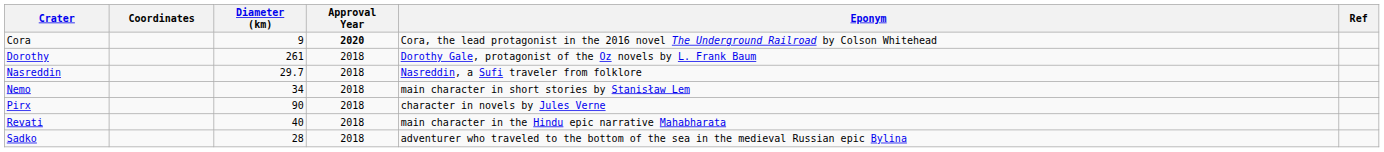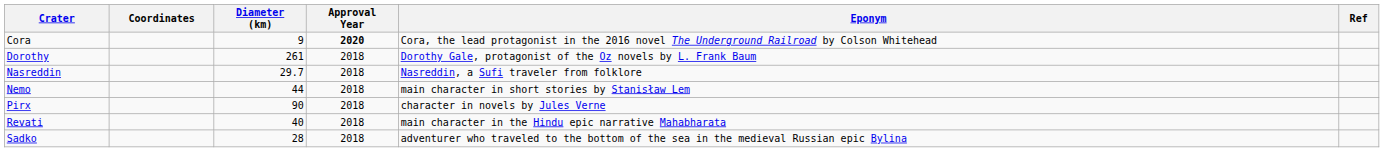Nemo | Diameter (km): 34 -> 44
